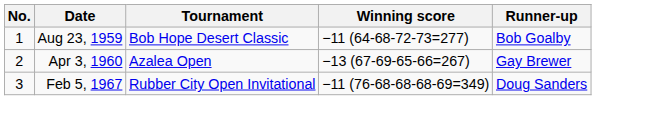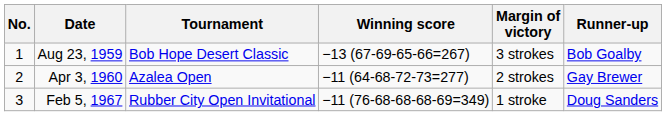+ column: Margin of victory | 3 strokes | 2 strokes | 1 stroke
Aug 23, 1959 | Winning score: −11 (64-68-72-73=277) -> −13 (67-69-65-66=267)
Apr 3, 1960 | Winning score: −13 (67-69-65-66=267) -> −11 (64-68-72-73=277)
